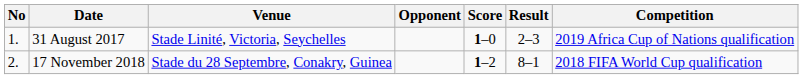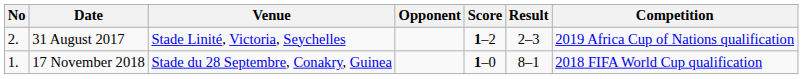31 August 2017 | No: 1. -> 2.
31 August 2017 | Score: 1–0 -> 1–2
17 November 2018 | No: 2. -> 1.
17 November 2018 | Score: 1–2 -> 1–0
